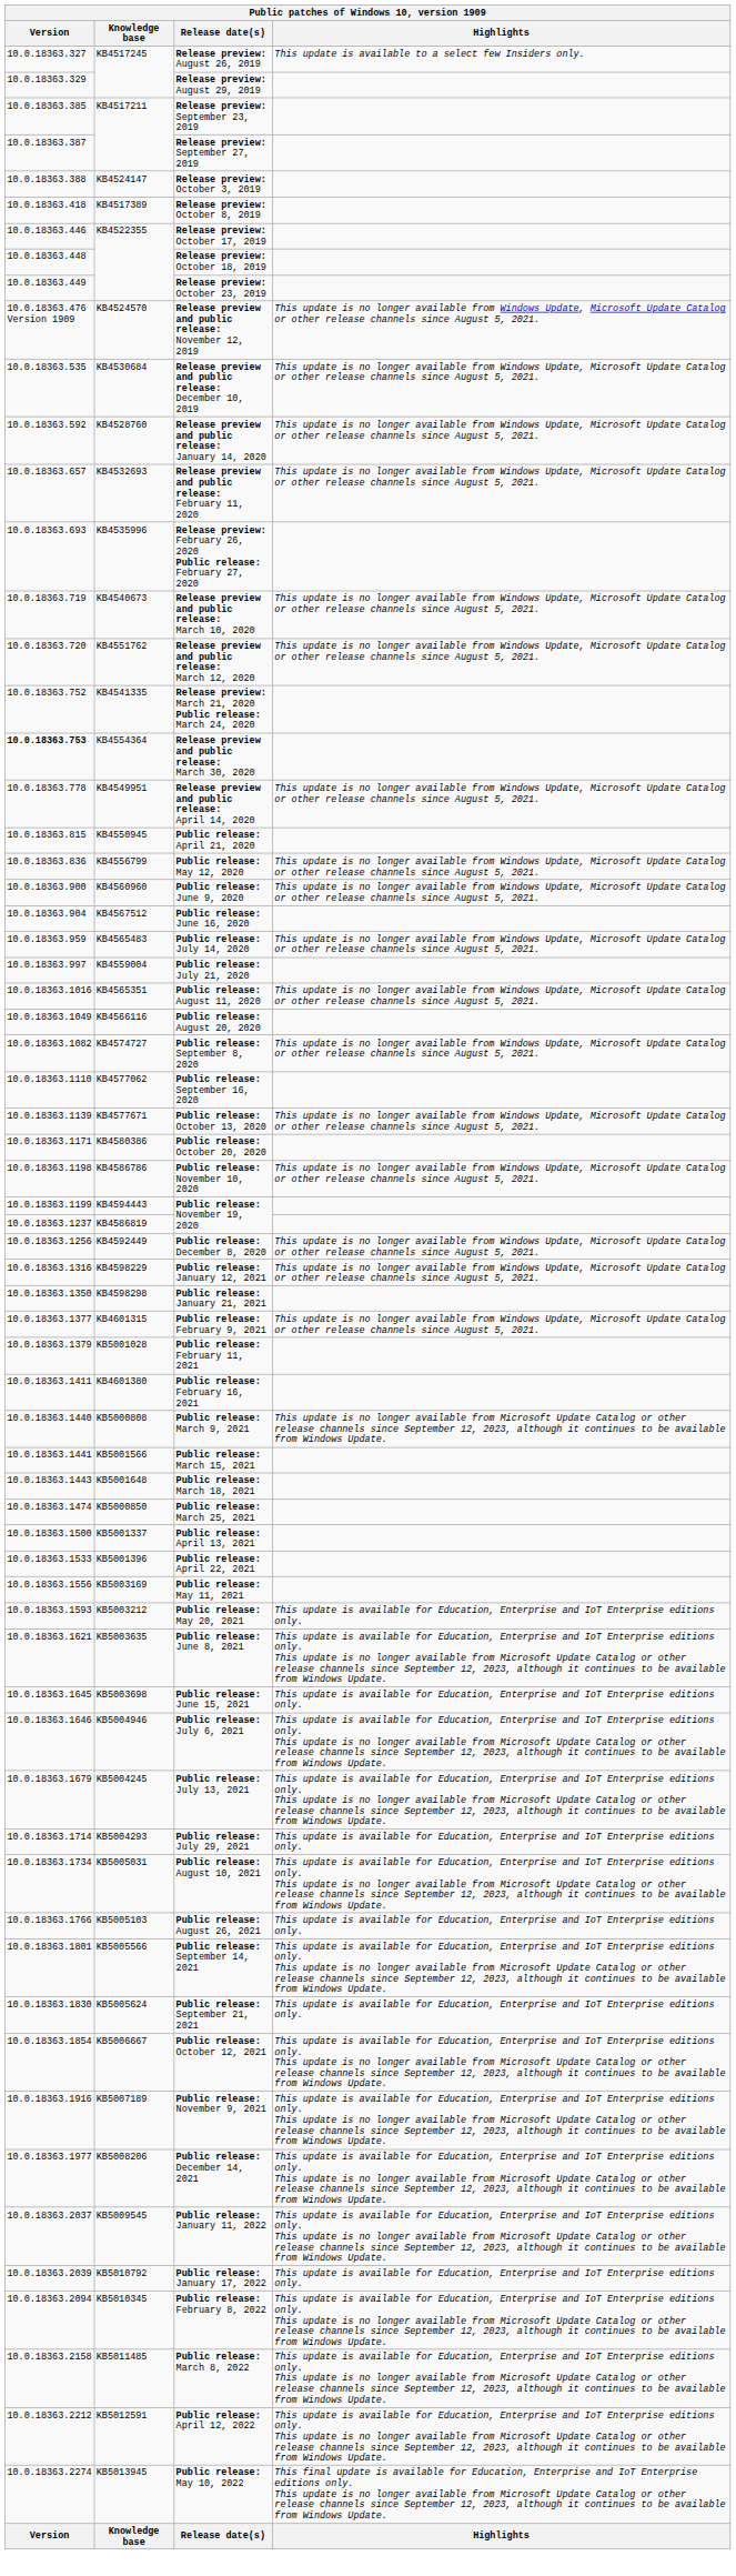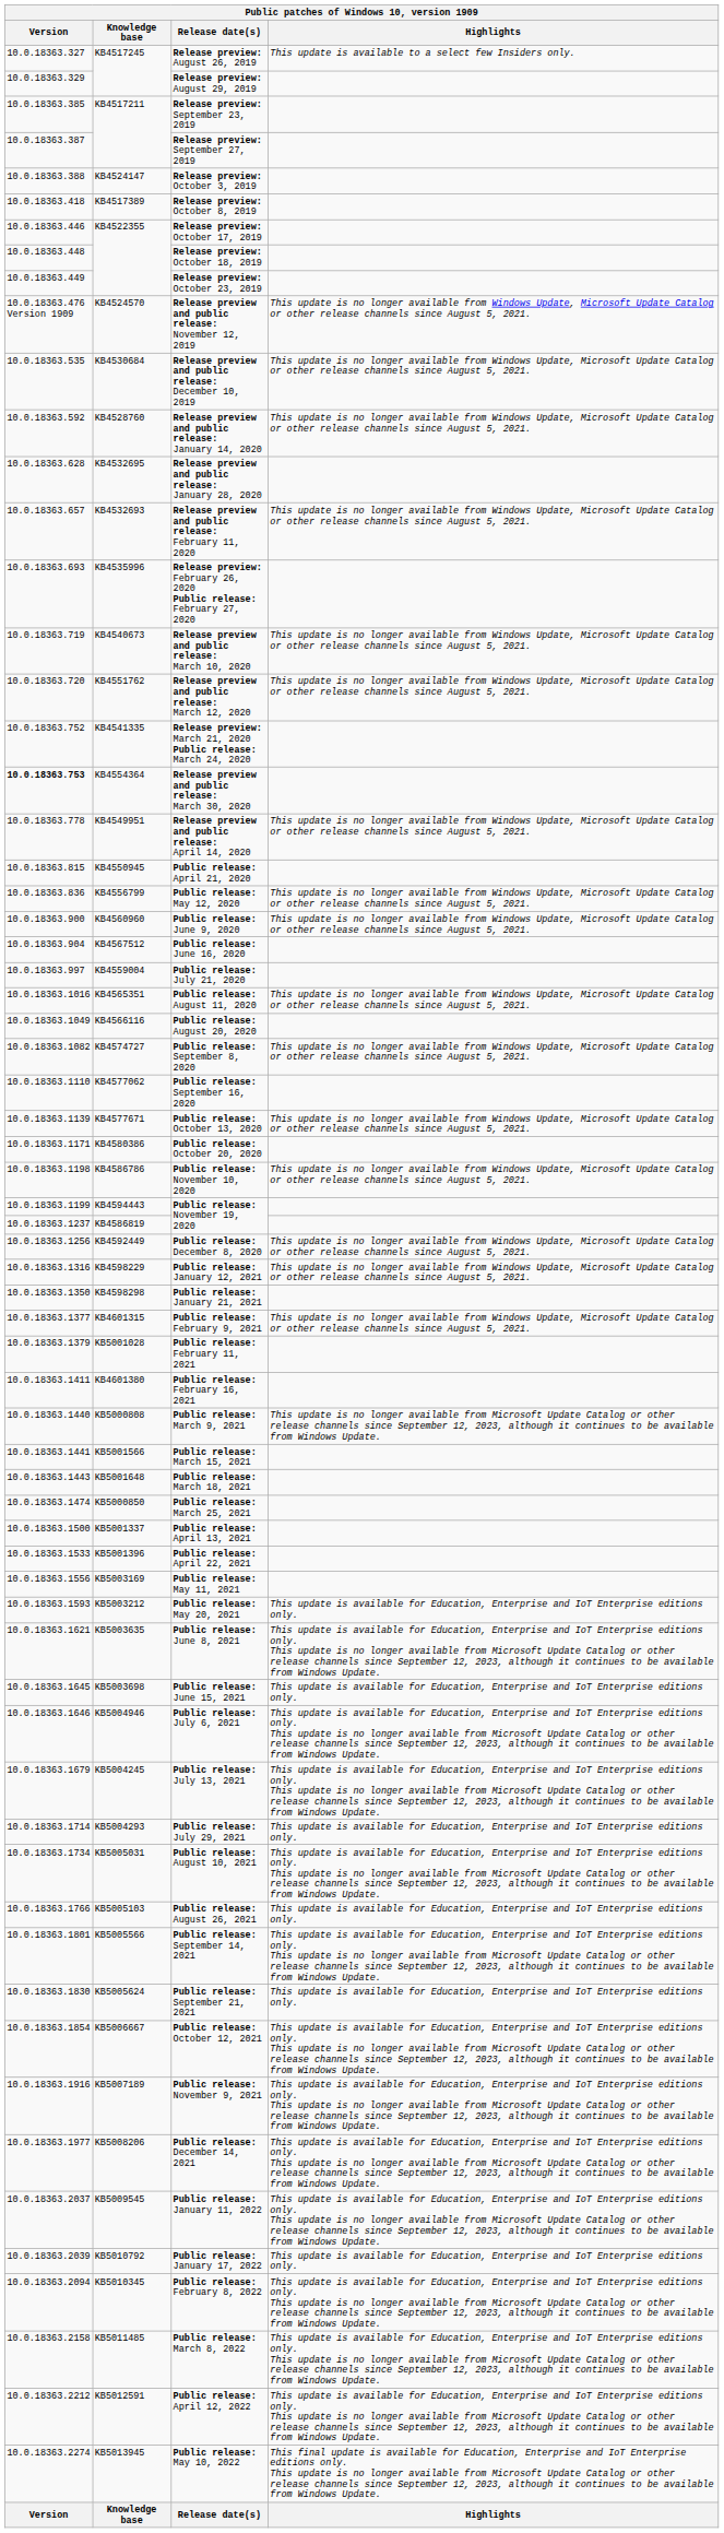+ row: 10.0.18363.628 | KB4532695 | Release preview and public release: January 28, 2020
- row: 10.0.18363.959 | KB4565483 | Public release: July 14, 2020 | This update is no longer available from Windows Update, Microsoft Update Catalog or other release channels since August 5, 2021.
